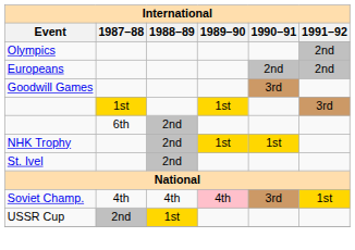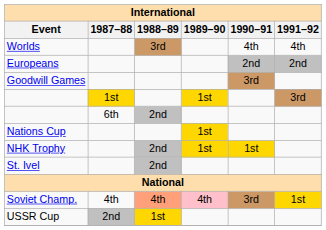- row: Olympics | 2nd
+ row: Worlds | 3rd | 4th | 4th
+ row: Nations Cup | 1st
Soviet Champ. | 1988–89: no background -> lightsalmon background
